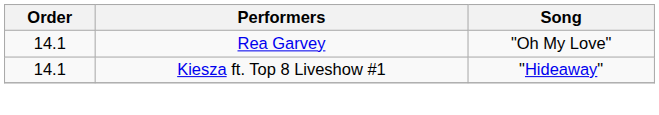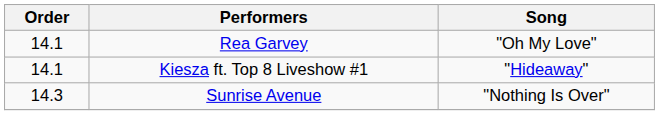+ row: 14.3 | Sunrise Avenue | "Nothing Is Over"
